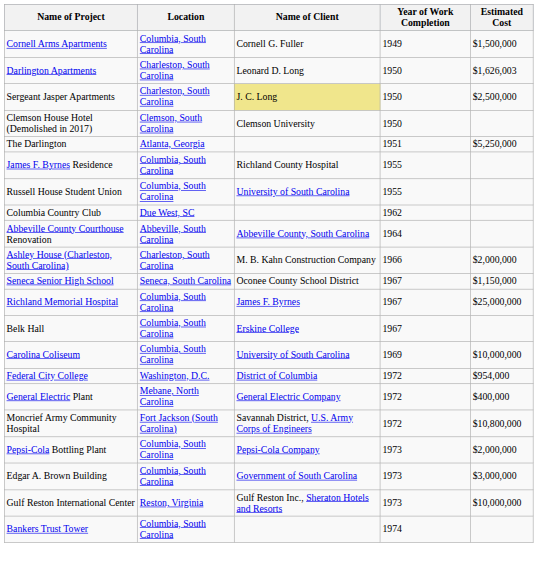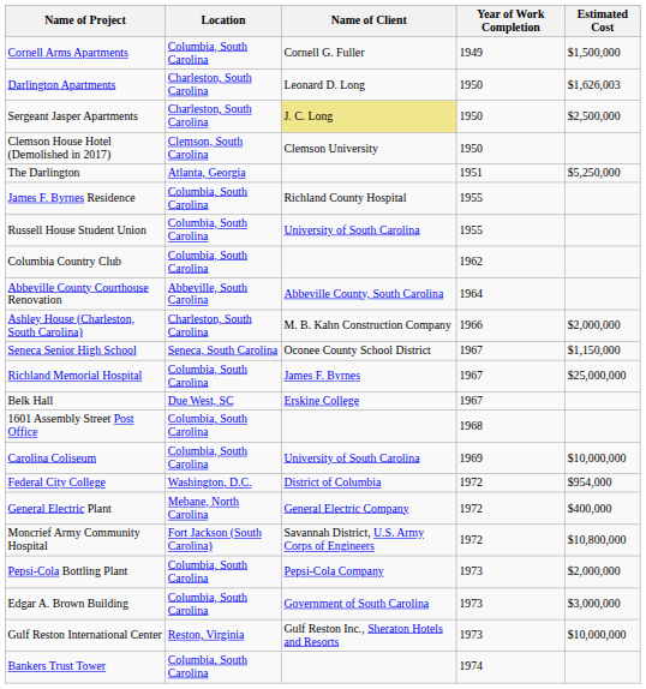Columbia Country Club | Location: Due West, SC -> Columbia, South Carolina
Belk Hall | Location: Columbia, South Carolina -> Due West, SC
+ row: 1601 Assembly Street Post Office | Columbia, South Carolina | 1968
